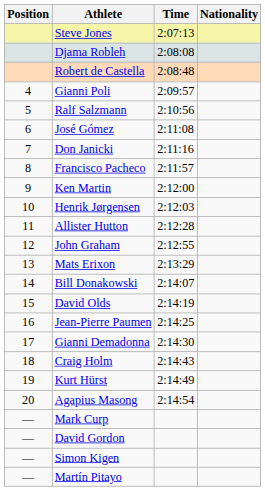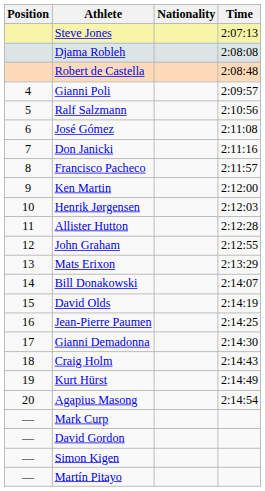columns swapped: Nationality <-> Time
